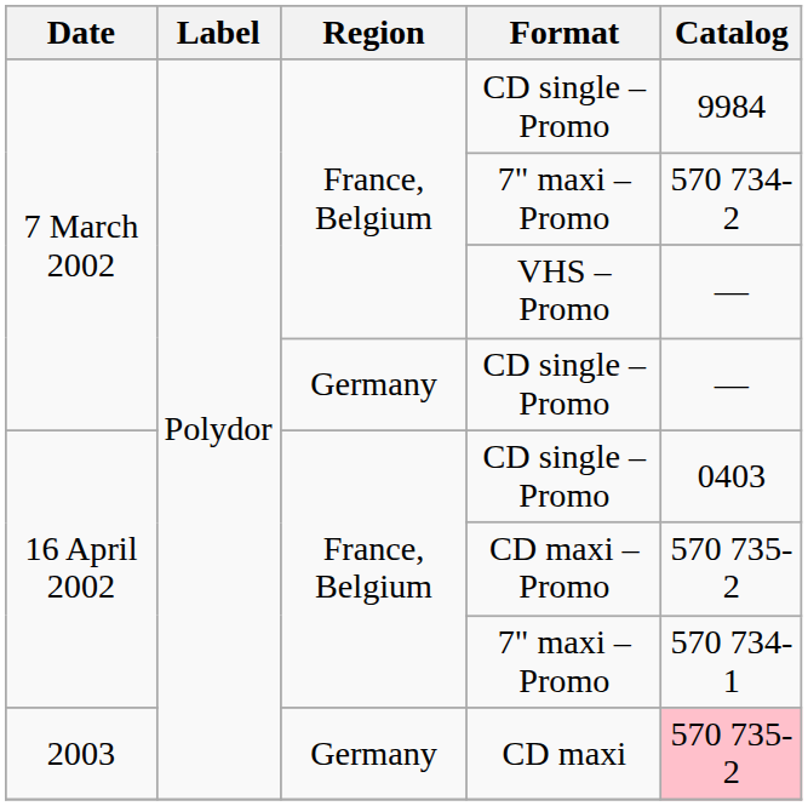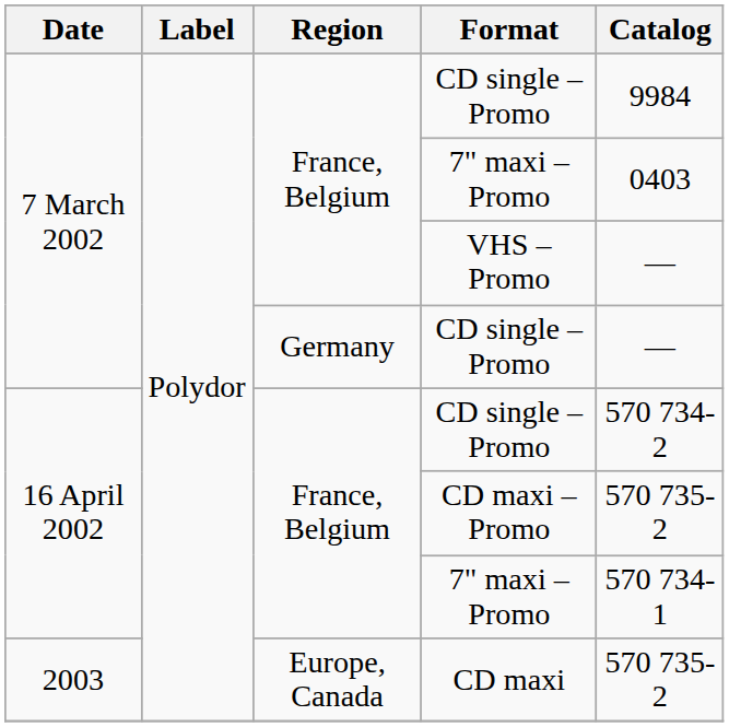7 March 2002 / 7" maxi – Promo | Catalog: 570 734-2 -> 0403
16 April 2002 / CD single – Promo | Catalog: 0403 -> 570 734-2
CD maxi | Region: Germany -> Europe, Canada
CD maxi | Catalog: pink background -> no background
